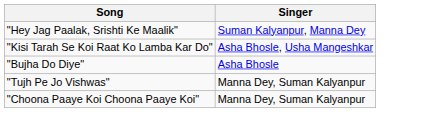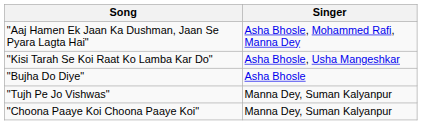- row: "Hey Jag Paalak, Srishti Ke Maalik" | Suman Kalyanpur, Manna Dey
+ row: "Aaj Hamen Ek Jaan Ka Dushman, Jaan Se Pyara Lagta Hai" | Asha Bhosle, Mohammed Rafi, Manna Dey
